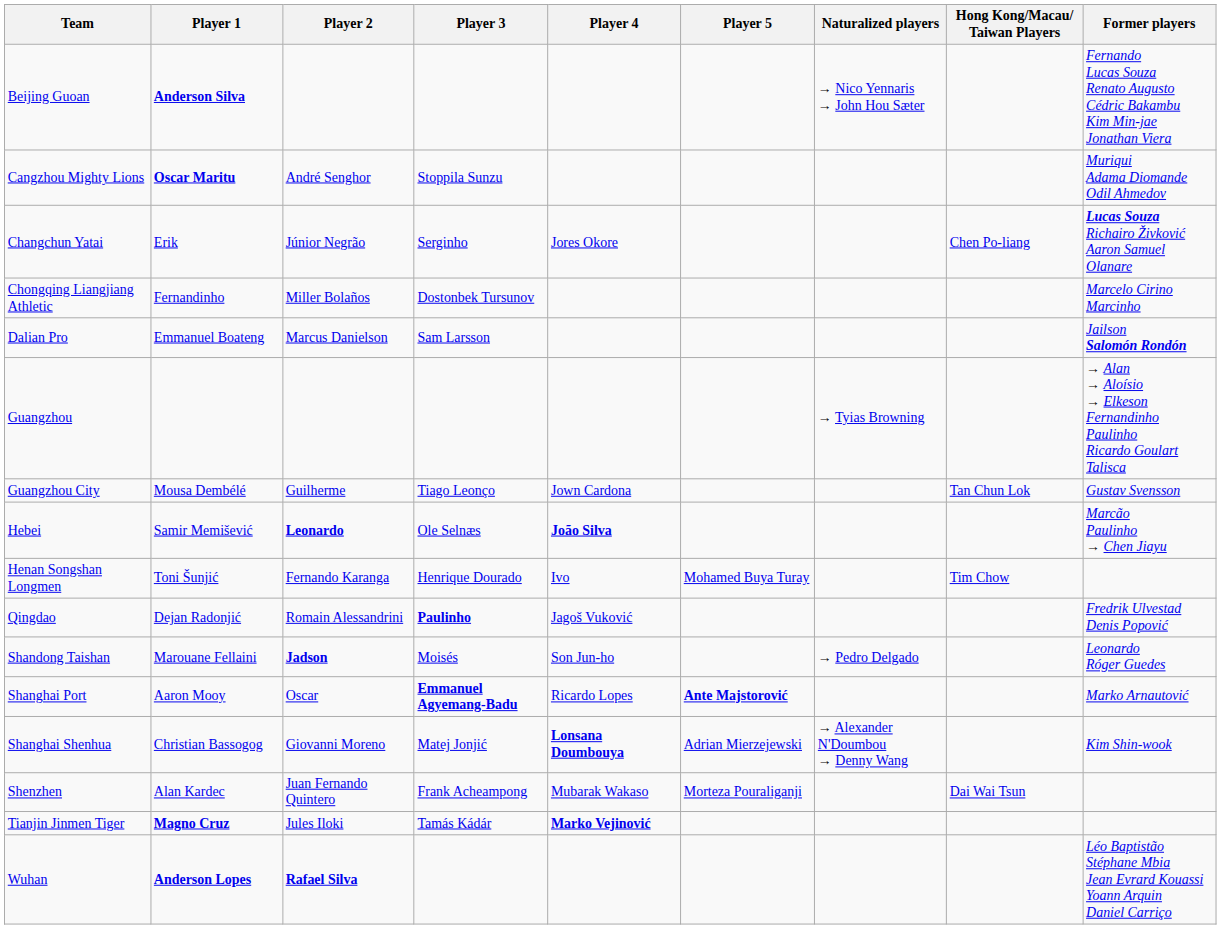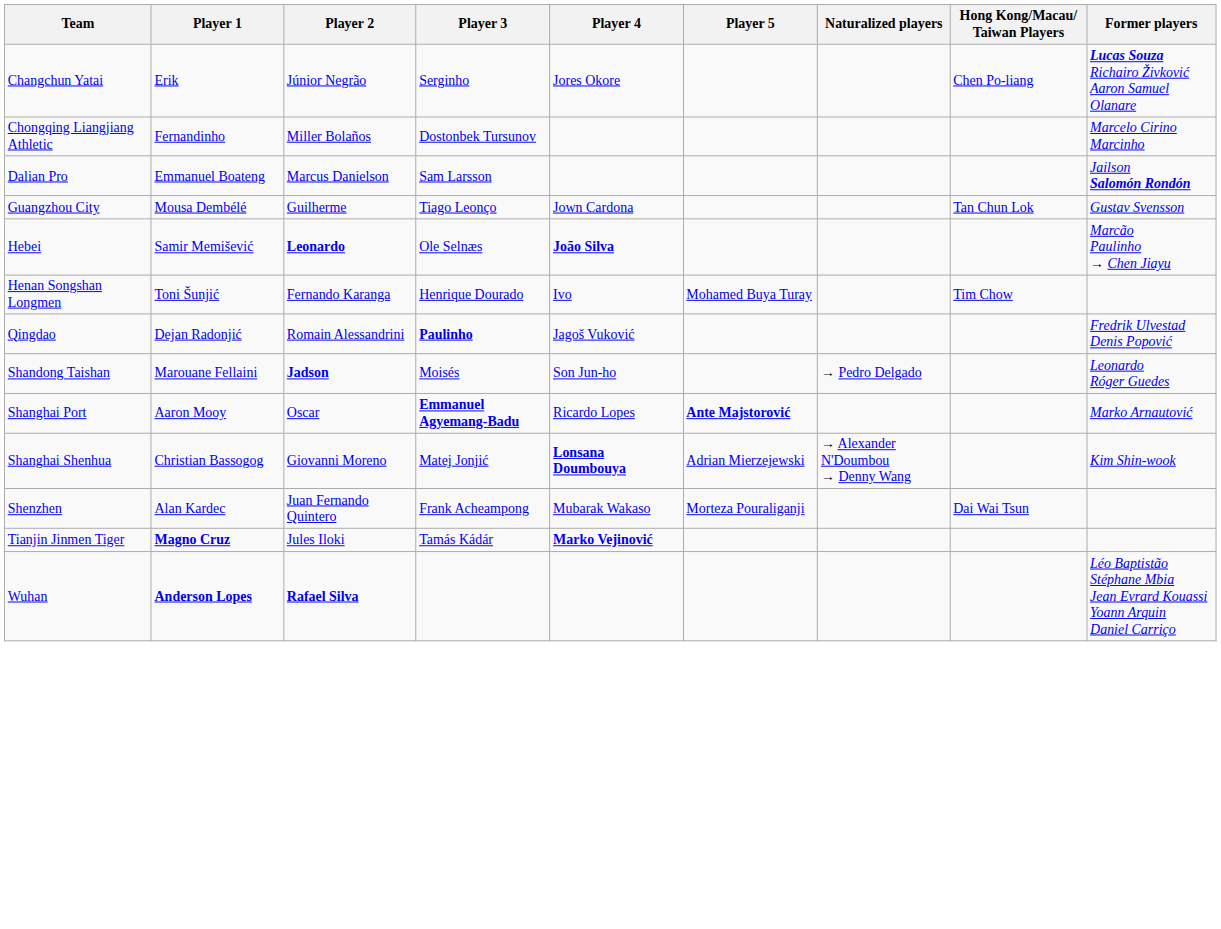- row: Beijing Guoan | Anderson Silva | → Nico Yennaris → John Hou Sæter | Fernando Lucas Souza Renato Augusto Cédric Bakambu Kim Min-jae Jonathan Viera
- row: Cangzhou Mighty Lions | Oscar Maritu | André Senghor | Stoppila Sunzu | Muriqui Adama Diomande Odil Ahmedov
- row: Guangzhou | → Tyias Browning | → Alan → Aloísio → Elkeson Fernandinho Paulinho Ricardo Goulart Talisca
